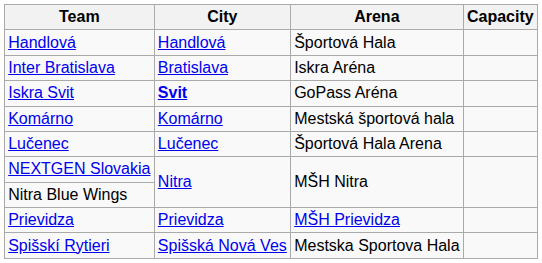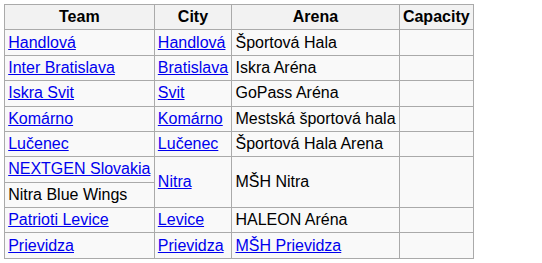Iskra Svit | City: bold -> normal
+ row: Patrioti Levice | Levice | HALEON Aréna
- row: Spišskí Rytieri | Spišská Nová Ves | Mestska Sportova Hala
